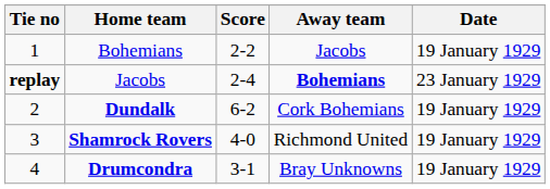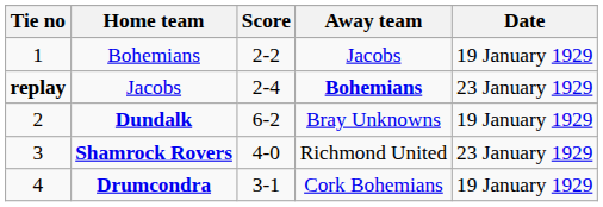Dundalk | Away team: Cork Bohemians -> Bray Unknowns
Shamrock Rovers | Date: 19 January 1929 -> 23 January 1929
Drumcondra | Away team: Bray Unknowns -> Cork Bohemians
